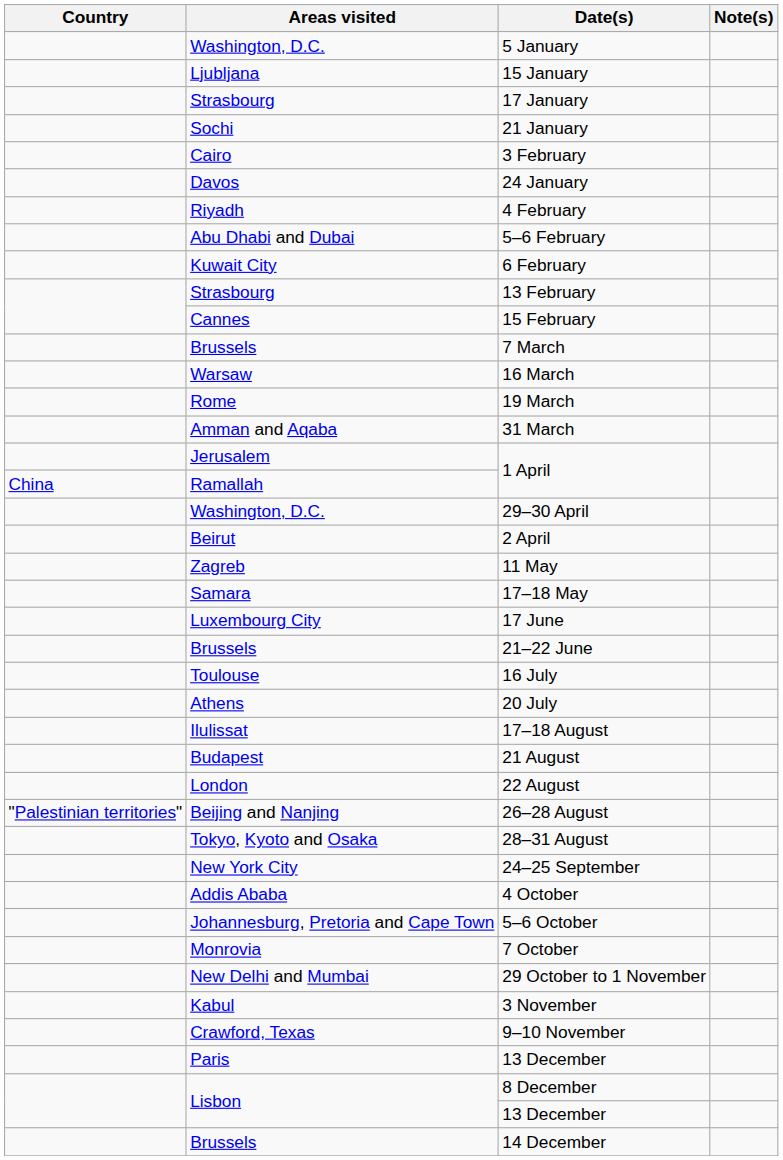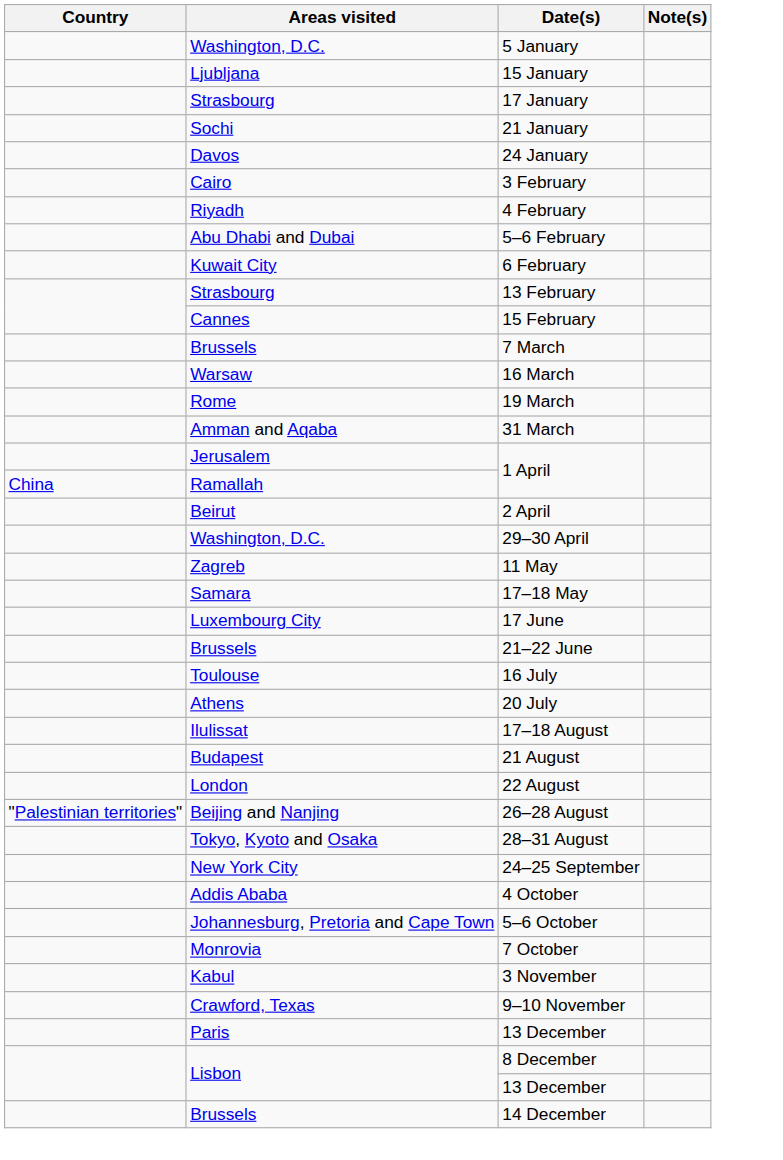rows swapped: 24 January <-> 3 February
rows swapped: 2 April <-> 29–30 April
- row: New Delhi and Mumbai | 29 October to 1 November
